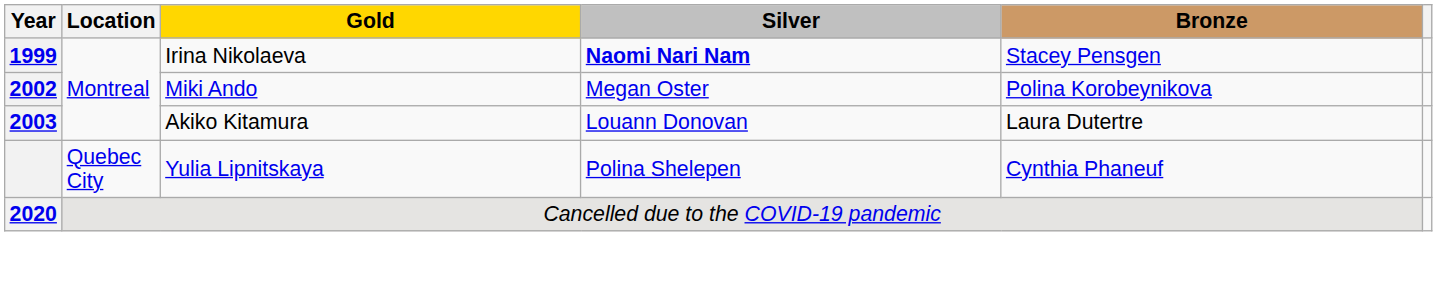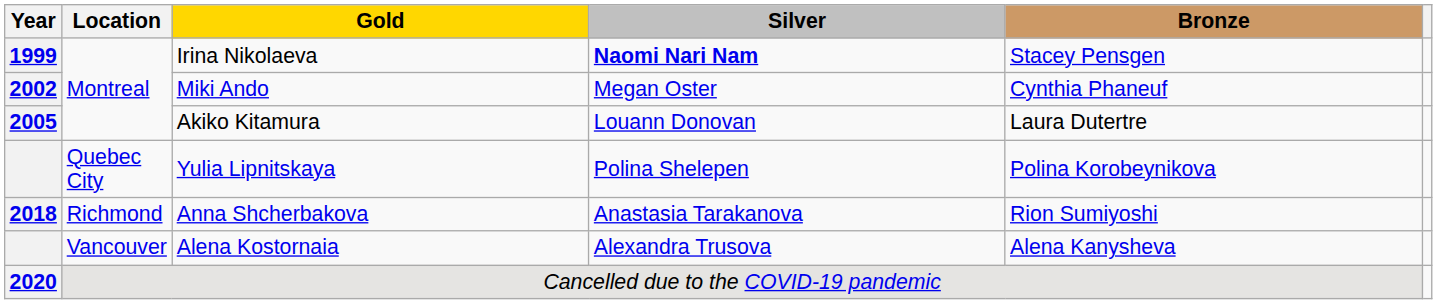Miki Ando | Bronze: Polina Korobeynikova -> Cynthia Phaneuf
Akiko Kitamura | Year: 2003 -> 2005
Yulia Lipnitskaya | Bronze: Cynthia Phaneuf -> Polina Korobeynikova
+ row: 2018 | Richmond | Anna Shcherbakova | Anastasia Tarakanova | Rion Sumiyoshi
+ row: Vancouver | Alena Kostornaia | Alexandra Trusova | Alena Kanysheva
